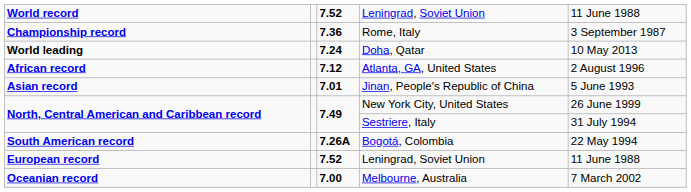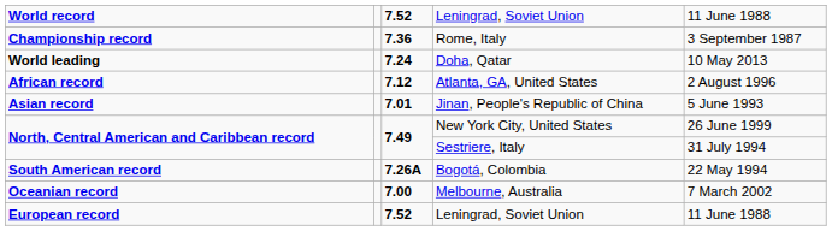rows swapped: European record / Leningrad, Soviet Union <-> Melbourne, Australia
